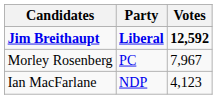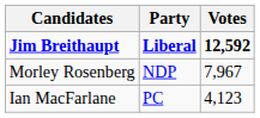Morley Rosenberg | Party: PC -> NDP
Ian MacFarlane | Party: NDP -> PC
